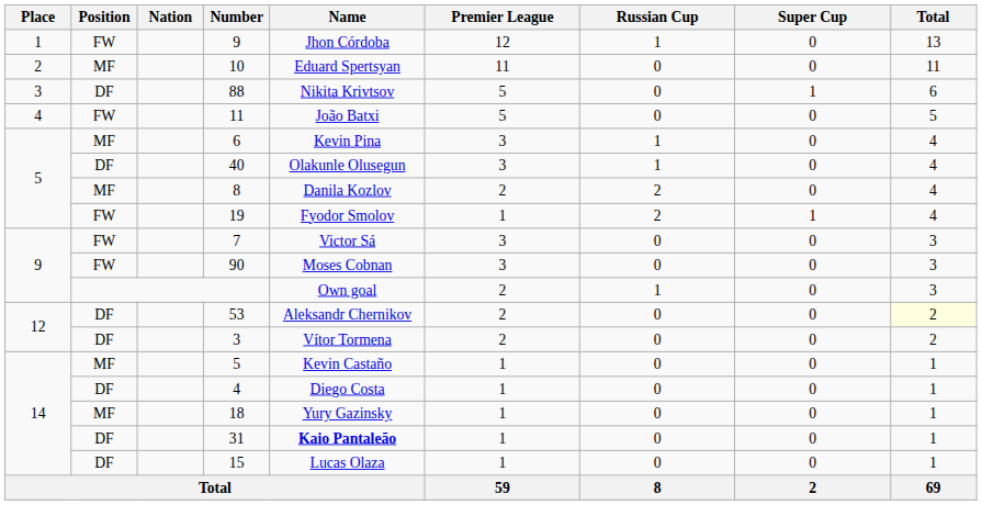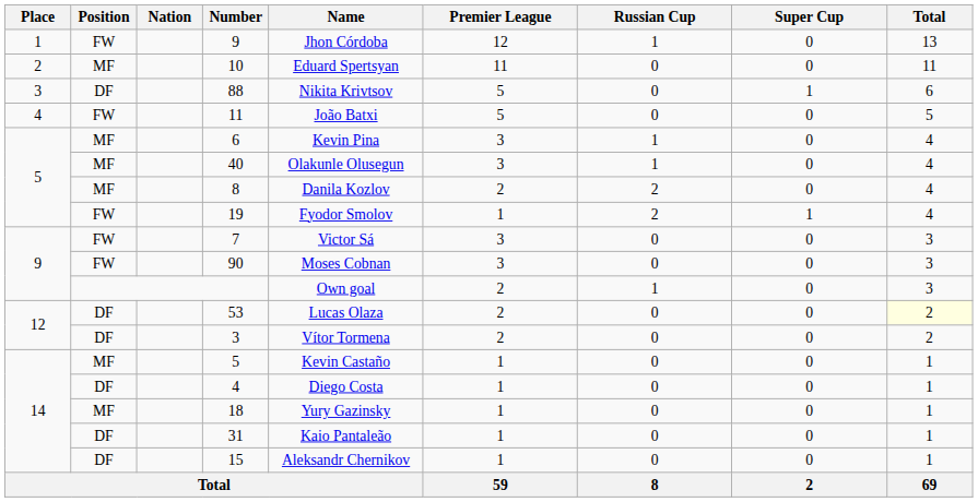40 | Position: DF -> MF
53 | Name: Aleksandr Chernikov -> Lucas Olaza
31 | Name: bold -> normal
15 | Name: Lucas Olaza -> Aleksandr Chernikov
